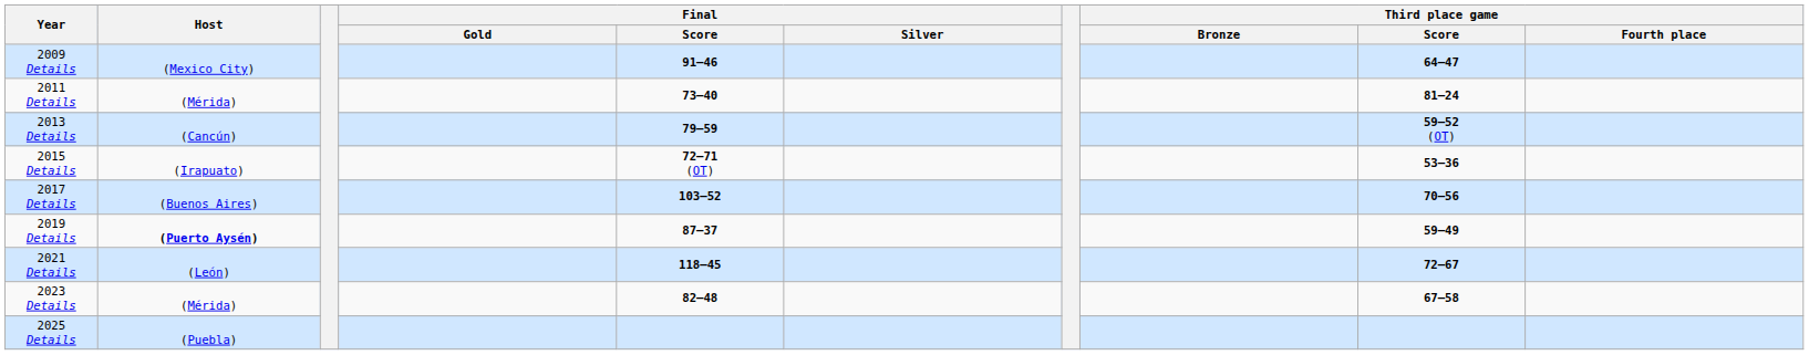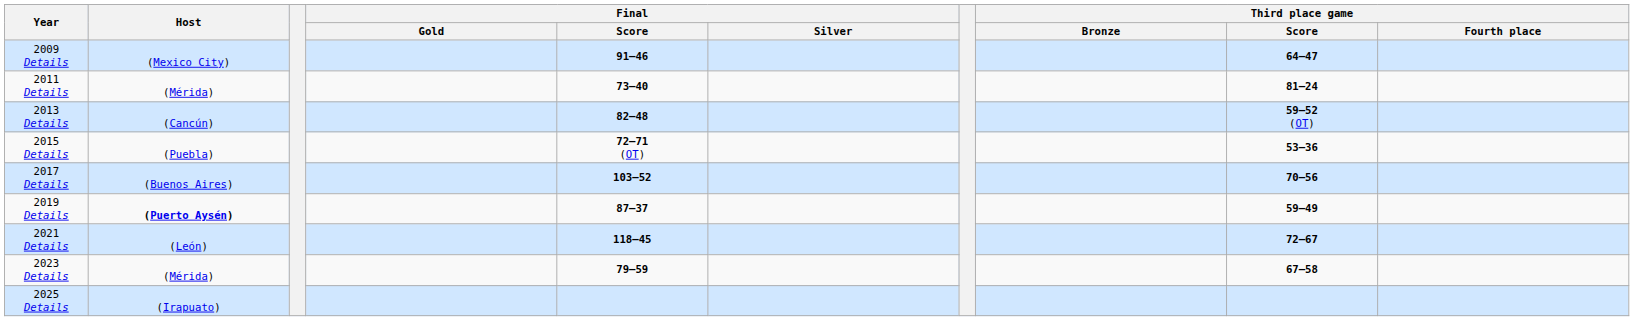2013 Details | Final / Score: 79–59 -> 82–48
2015 Details | Host: (Irapuato) -> (Puebla)
2023 Details | Final / Score: 82–48 -> 79–59
2025 Details | Host: (Puebla) -> (Irapuato)
